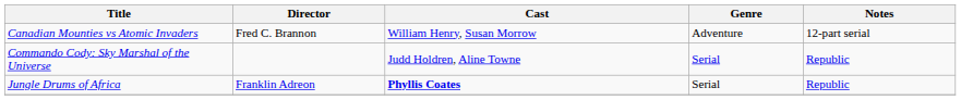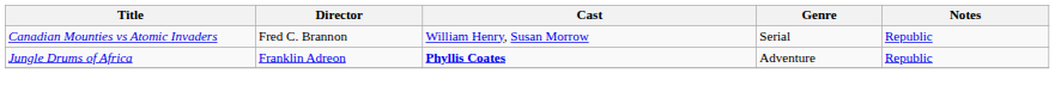Canadian Mounties vs Atomic Invaders | Genre: Adventure -> Serial
Canadian Mounties vs Atomic Invaders | Notes: 12-part serial -> Republic
- row: Commando Cody: Sky Marshal of the Universe | Judd Holdren, Aline Towne | Serial | Republic
Jungle Drums of Africa | Genre: Serial -> Adventure
